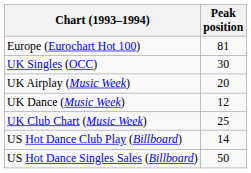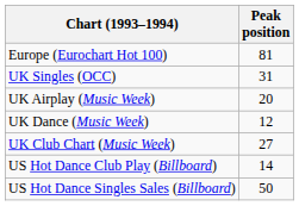UK Singles (OCC) | Peak position: 30 -> 31
UK Club Chart (Music Week) | Peak position: 25 -> 27
